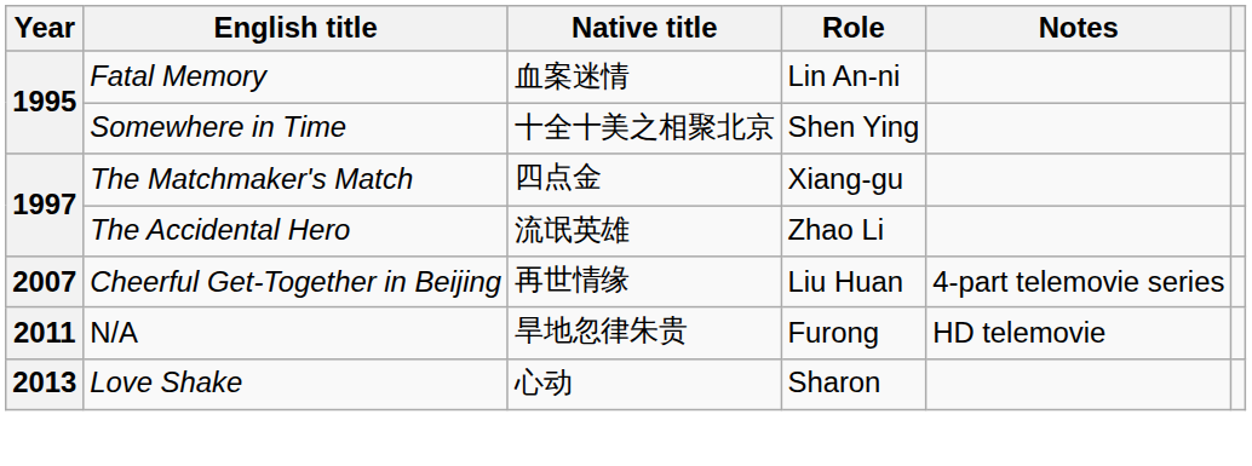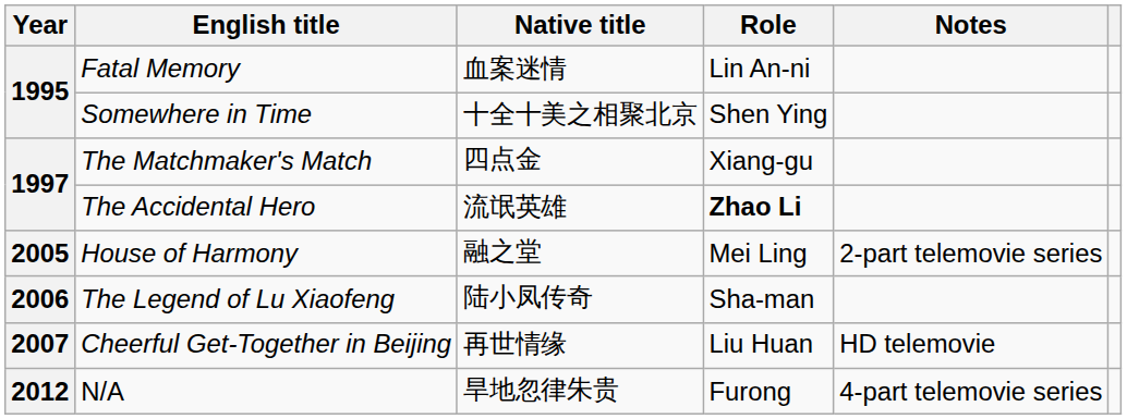The Accidental Hero | Role: normal -> bold
+ row: 2005 | House of Harmony | 融之堂 | Mei Ling | 2-part telemovie series
+ row: 2006 | The Legend of Lu Xiaofeng | 陆小凤传奇 | Sha-man
Cheerful Get-Together in Beijing | Notes: 4-part telemovie series -> HD telemovie
N/A | Year: 2011 -> 2012
N/A | Notes: HD telemovie -> 4-part telemovie series
- row: 2013 | Love Shake | 心动 | Sharon
